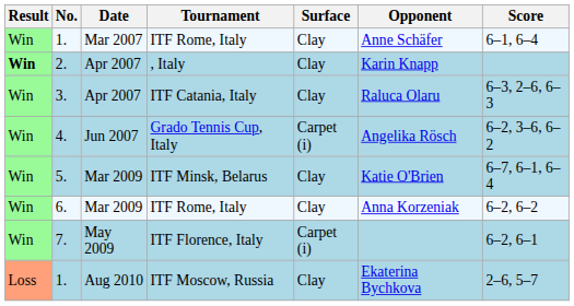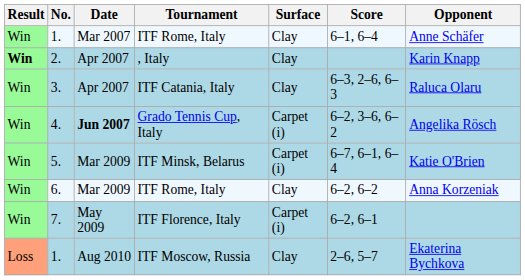columns swapped: Opponent <-> Score
4. | Date: normal -> bold
5. | Surface: Clay -> Carpet (i)
